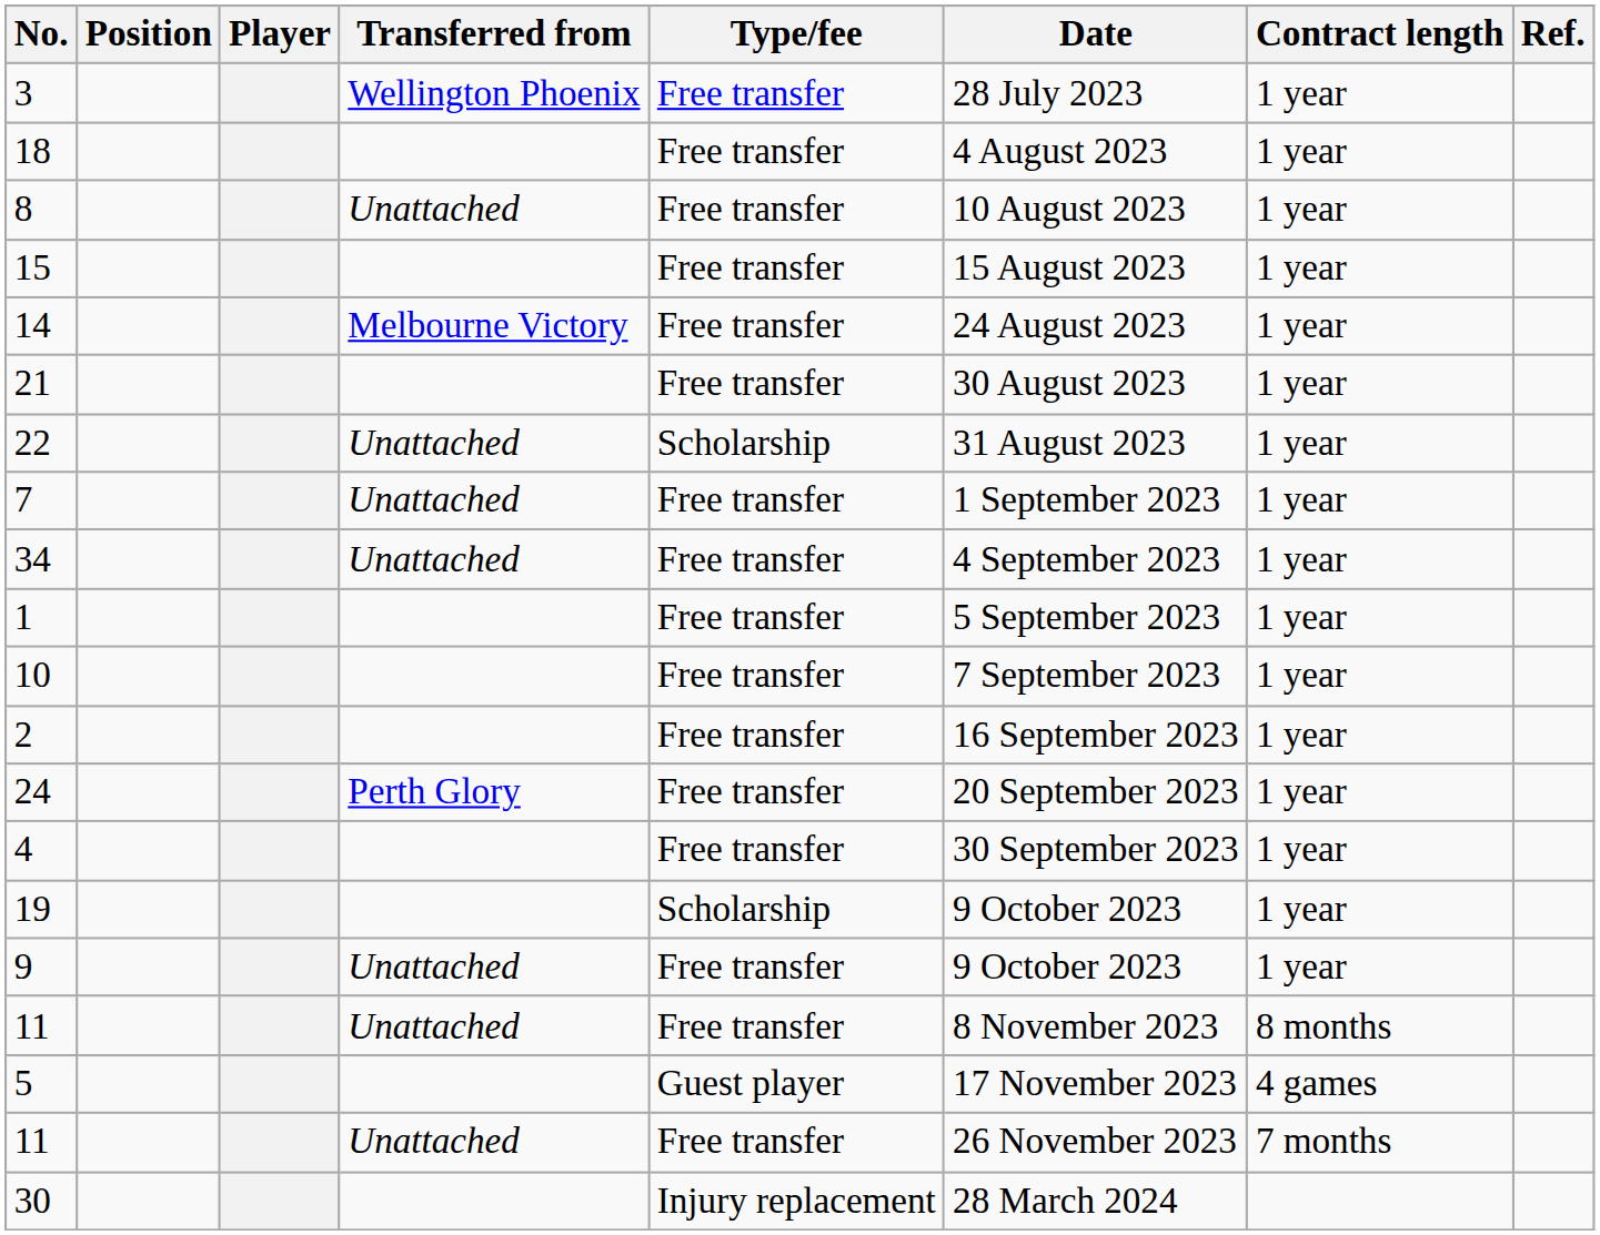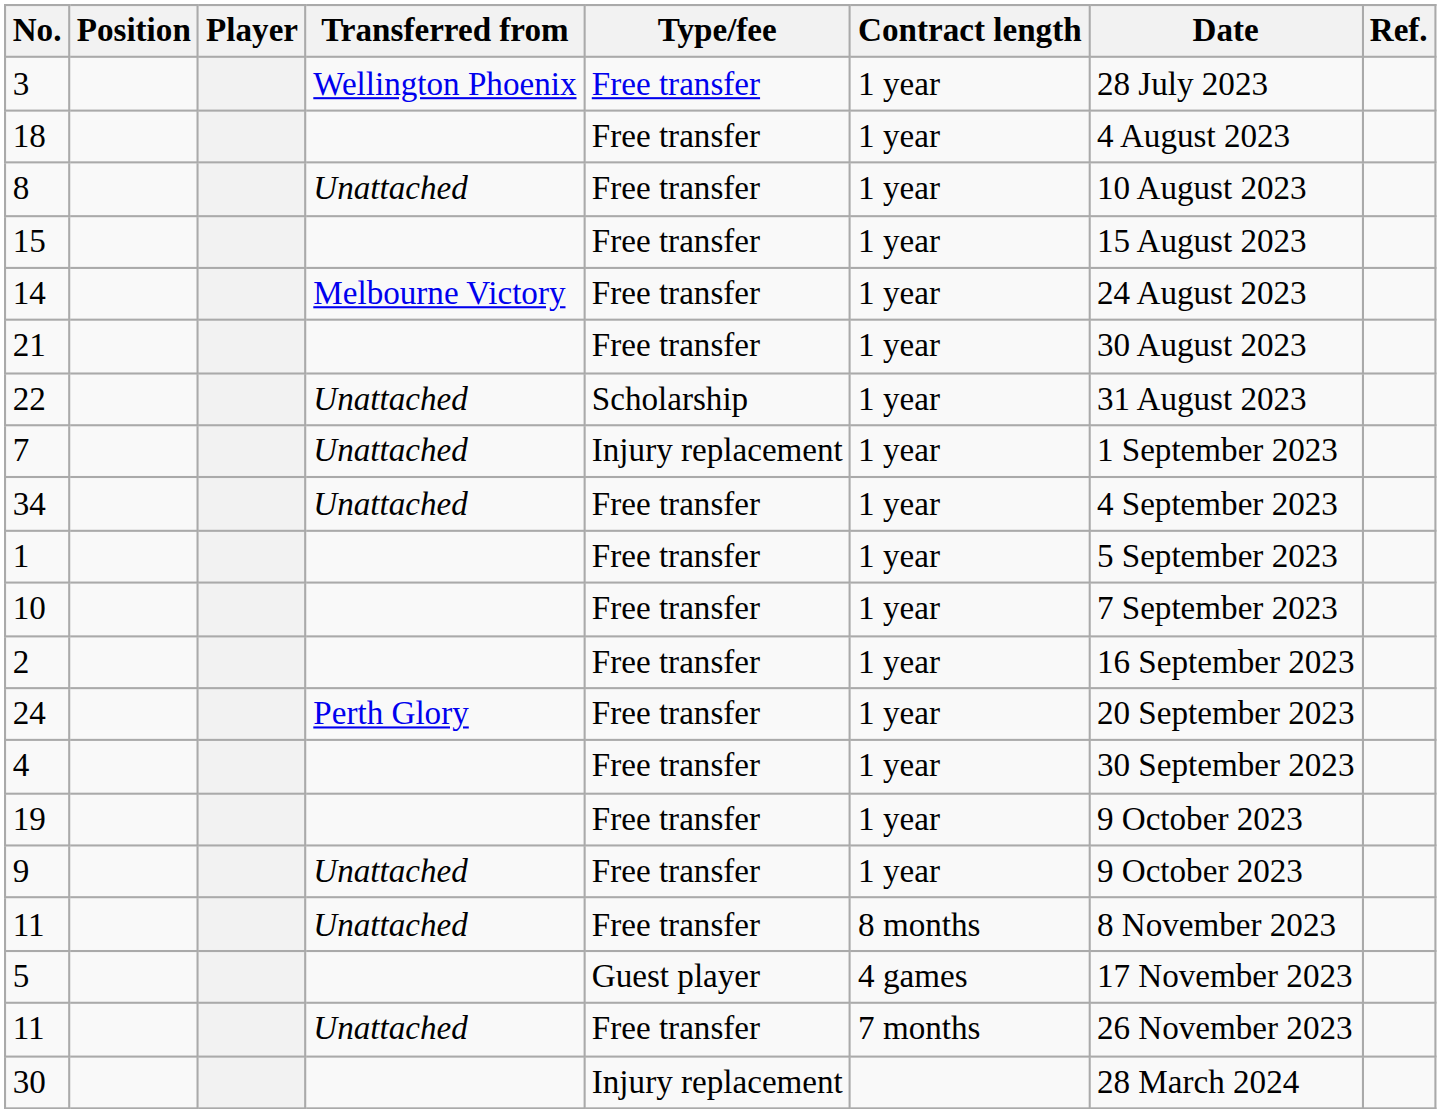columns swapped: Contract length <-> Date
7 | Type/fee: Free transfer -> Injury replacement
19 | Type/fee: Scholarship -> Free transfer
